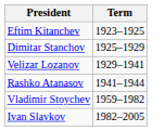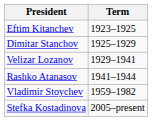- row: Ivan Slavkov | 1982–2005
+ row: Stefka Kostadinova | 2005–present
